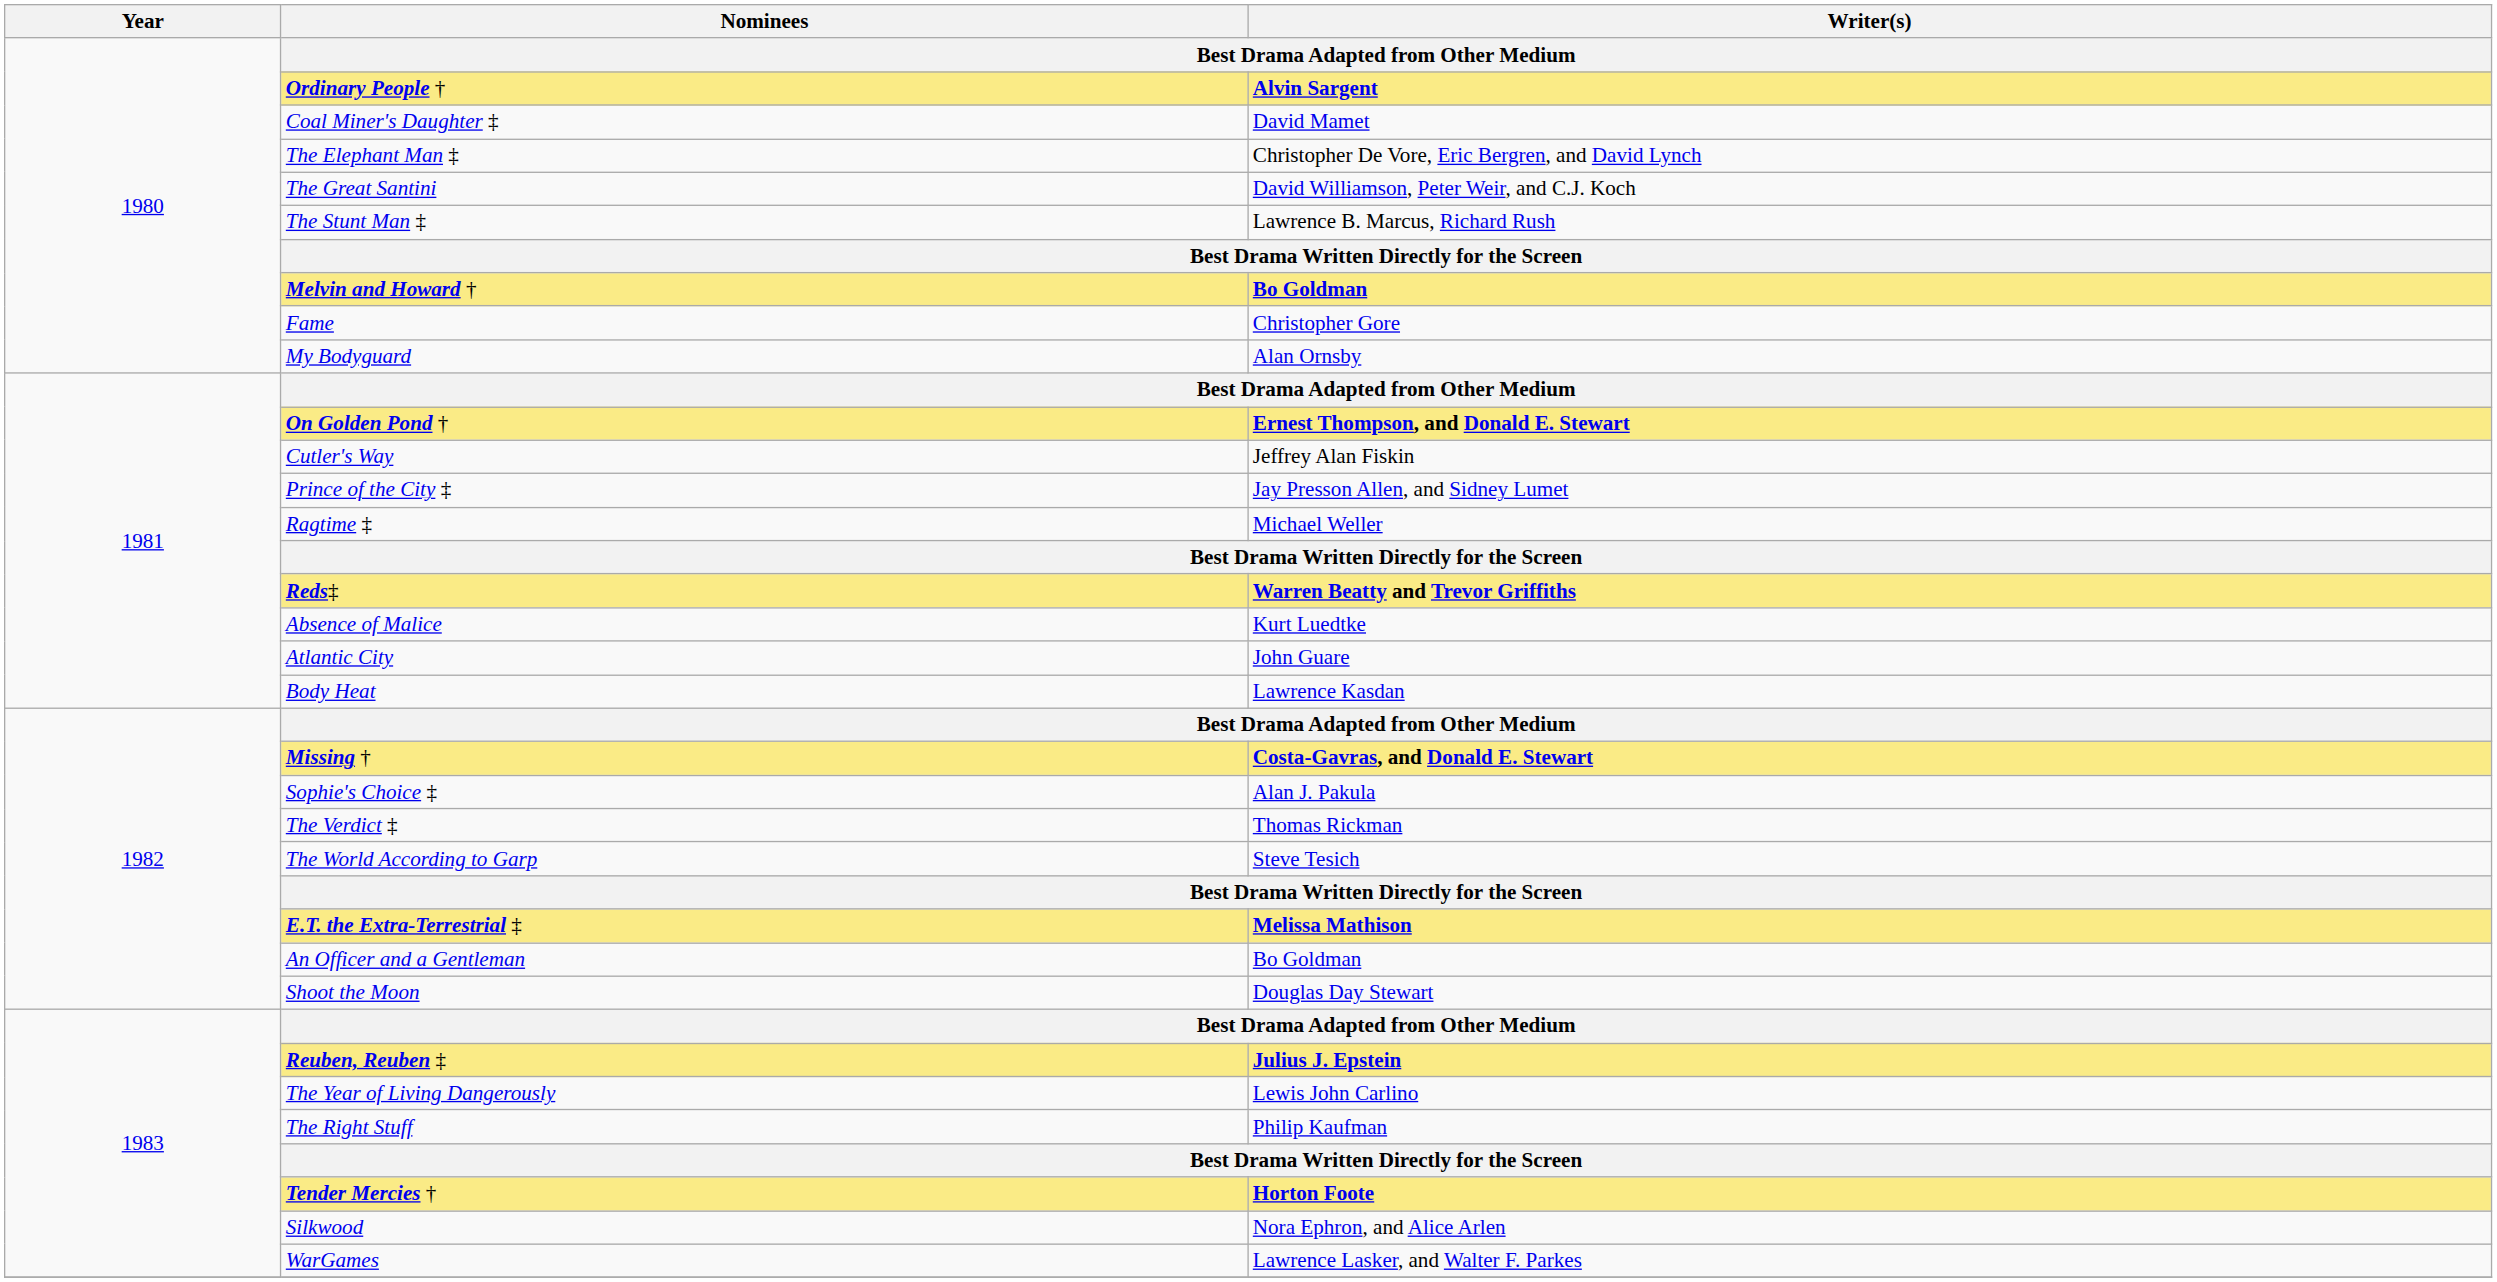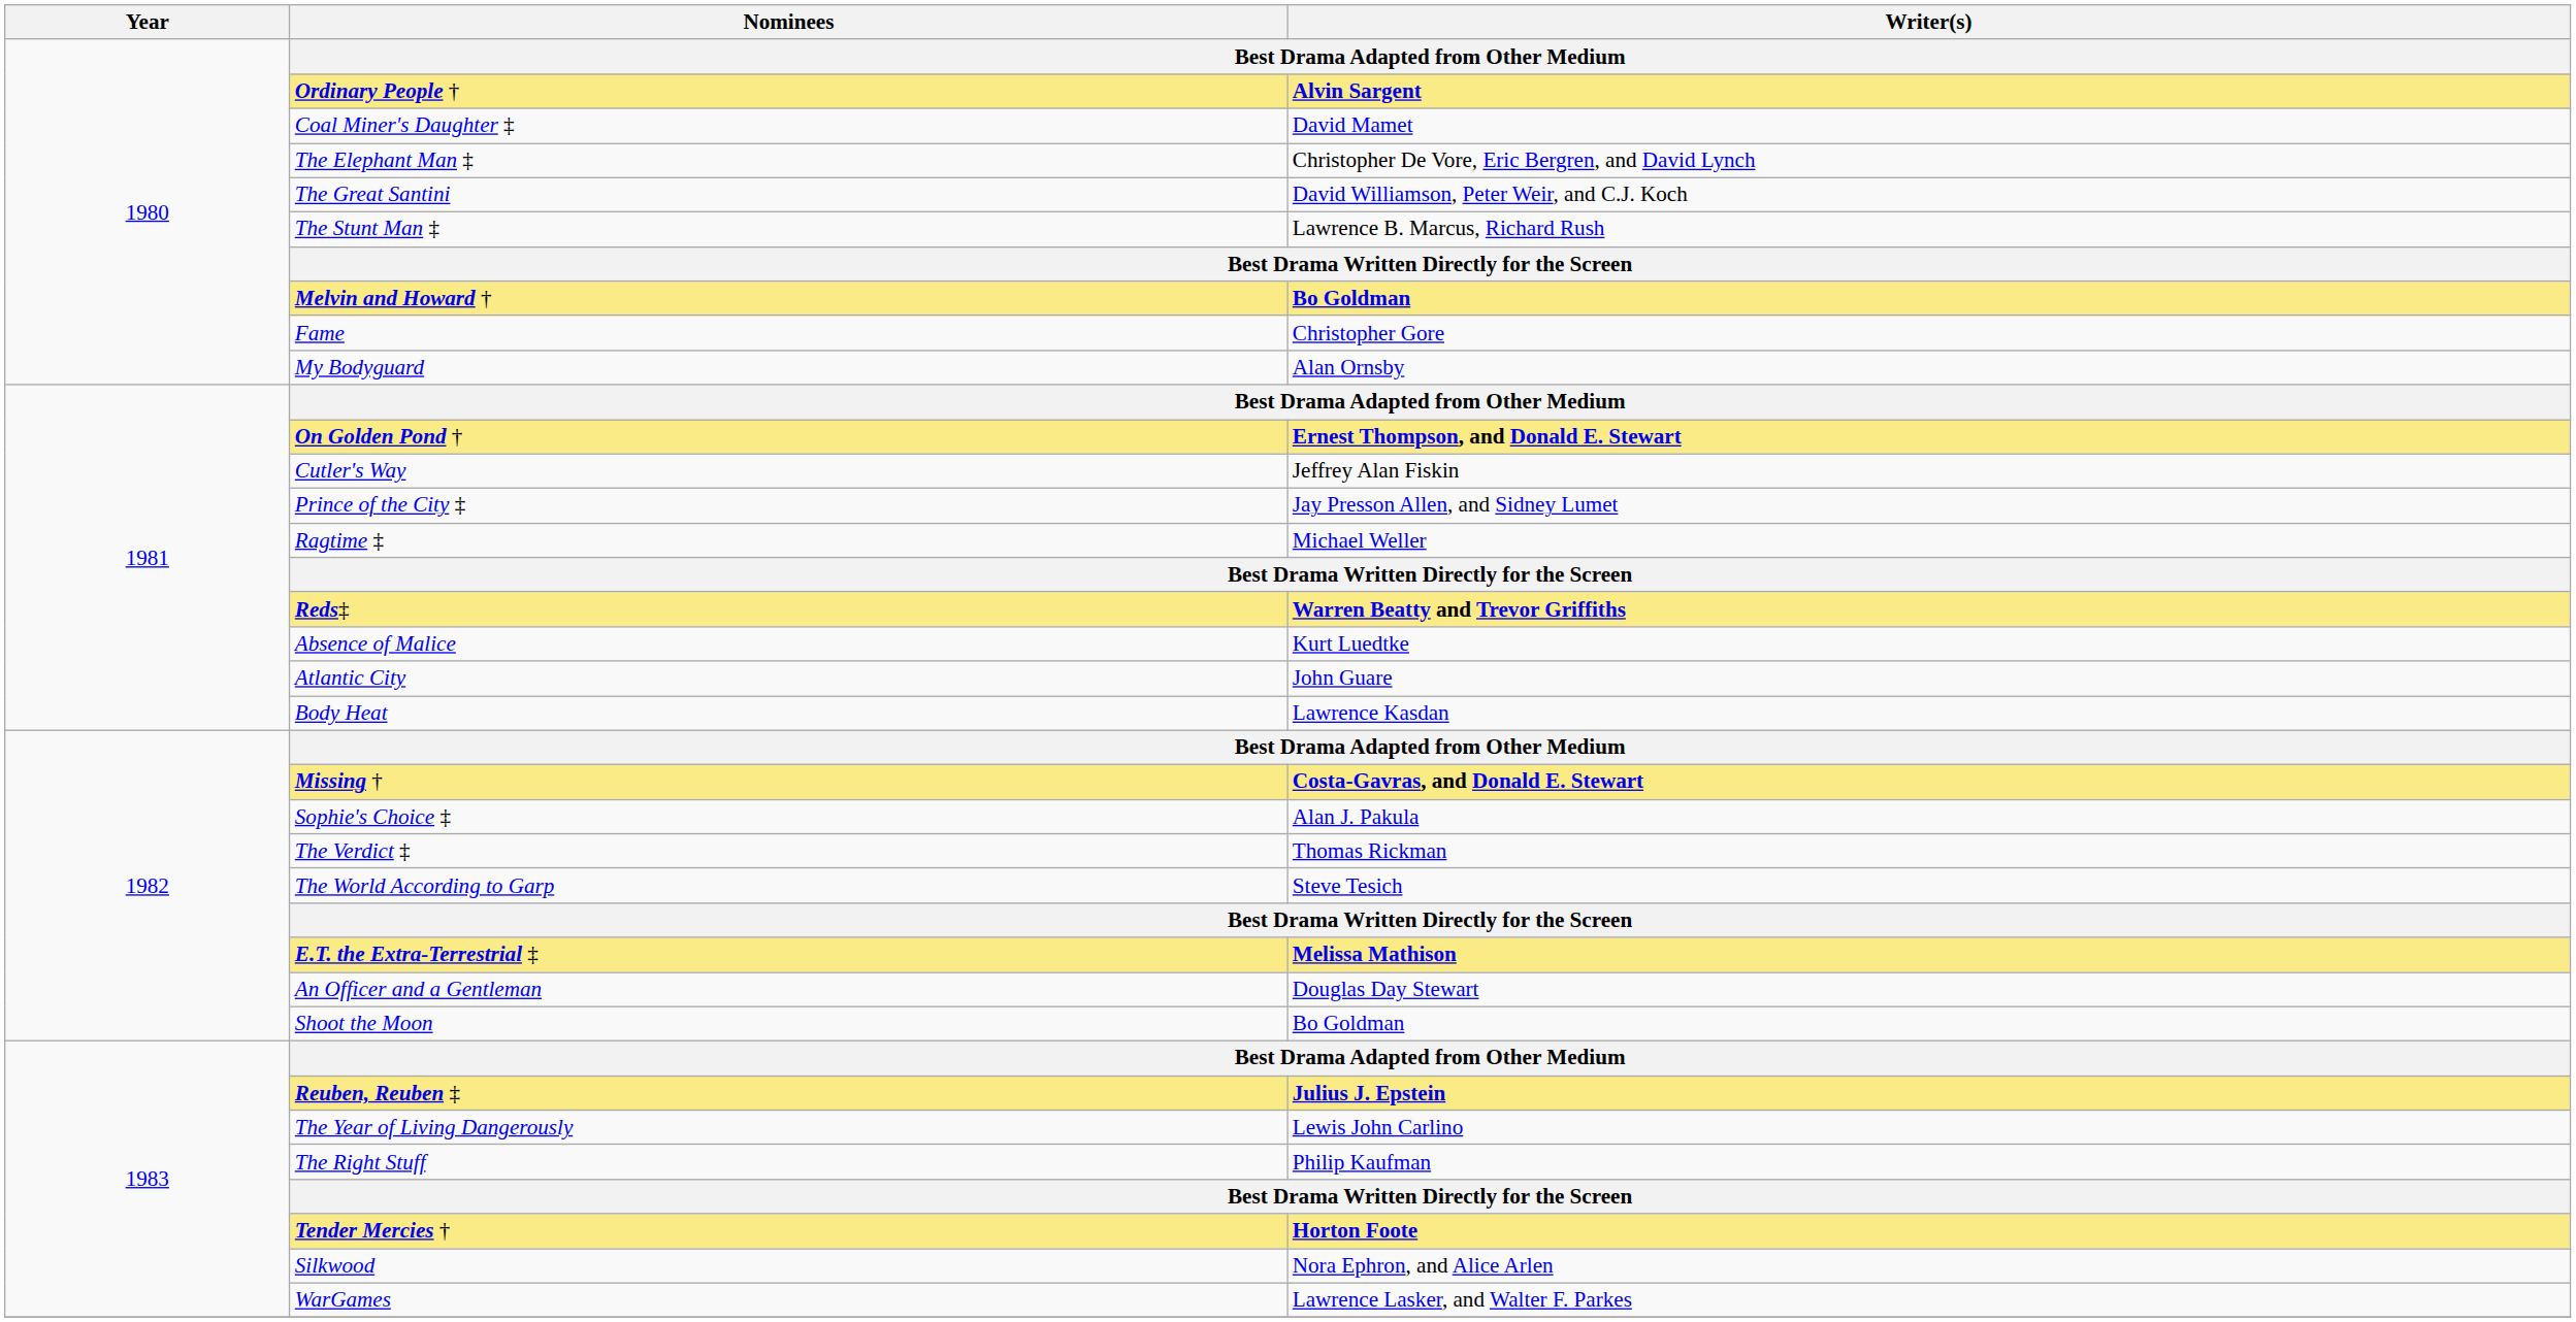An Officer and a Gentleman | Writer(s): Bo Goldman -> Douglas Day Stewart
Shoot the Moon | Writer(s): Douglas Day Stewart -> Bo Goldman
